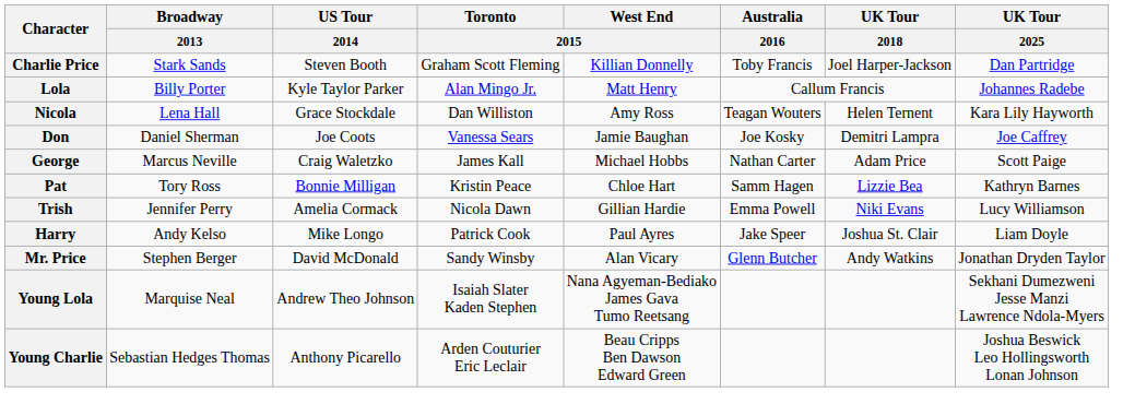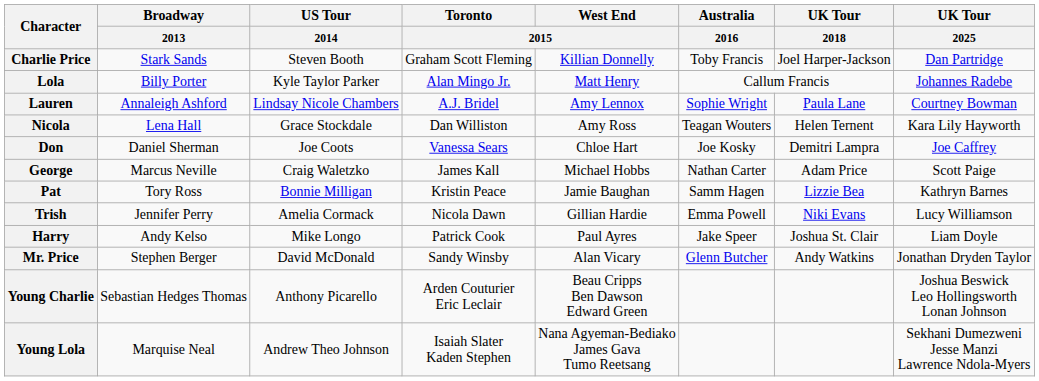+ row: Lauren | Annaleigh Ashford | Lindsay Nicole Chambers | A.J. Bridel | Amy Lennox | Sophie Wright | Paula Lane | Courtney Bowman
Don | West End / 2015: Jamie Baughan -> Chloe Hart
Pat | West End / 2015: Chloe Hart -> Jamie Baughan
rows swapped: Young Charlie <-> Young Lola
